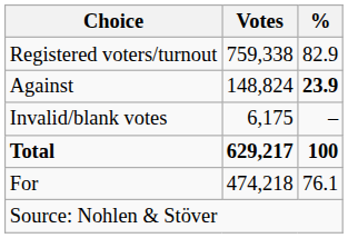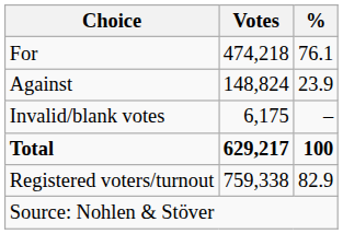rows swapped: For <-> Registered voters/turnout
Against | %: bold -> normal
